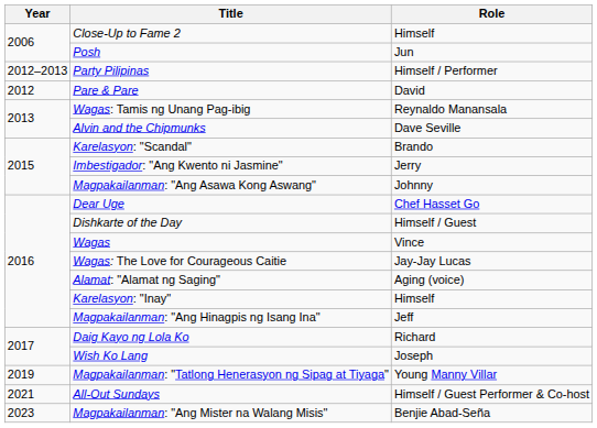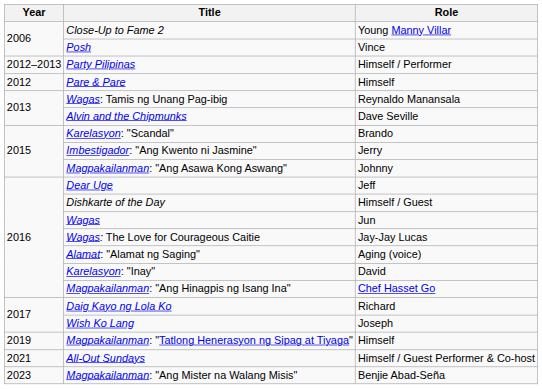Close-Up to Fame 2 | Role: Himself -> Young Manny Villar
Posh | Role: Jun -> Vince
Pare & Pare | Role: David -> Himself
Dear Uge | Role: Chef Hasset Go -> Jeff
Wagas | Role: Vince -> Jun
Karelasyon: "Inay" | Role: Himself -> David
Magpakailanman: "Ang Hinagpis ng Isang Ina" | Role: Jeff -> Chef Hasset Go
Magpakailanman: "Tatlong Henerasyon ng Sipag at Tiyaga" | Role: Young Manny Villar -> Himself
